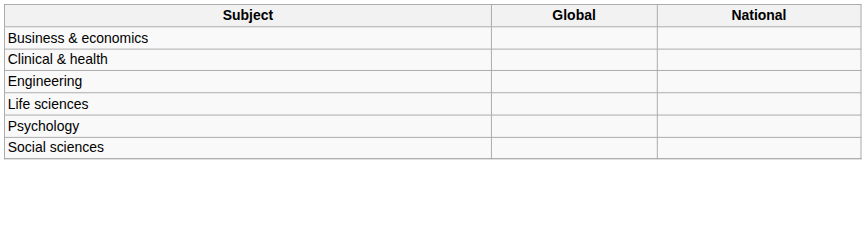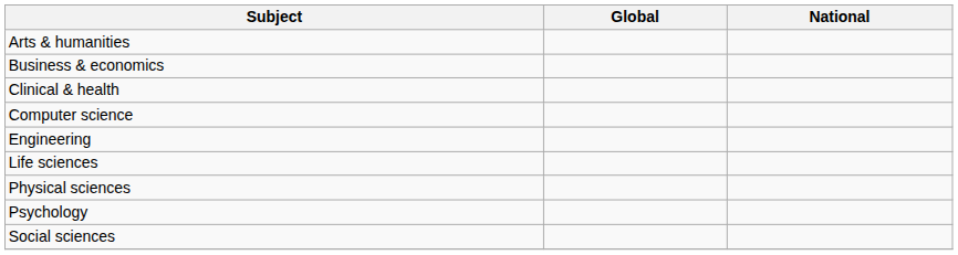+ row: Arts & humanities
+ row: Computer science
+ row: Physical sciences
